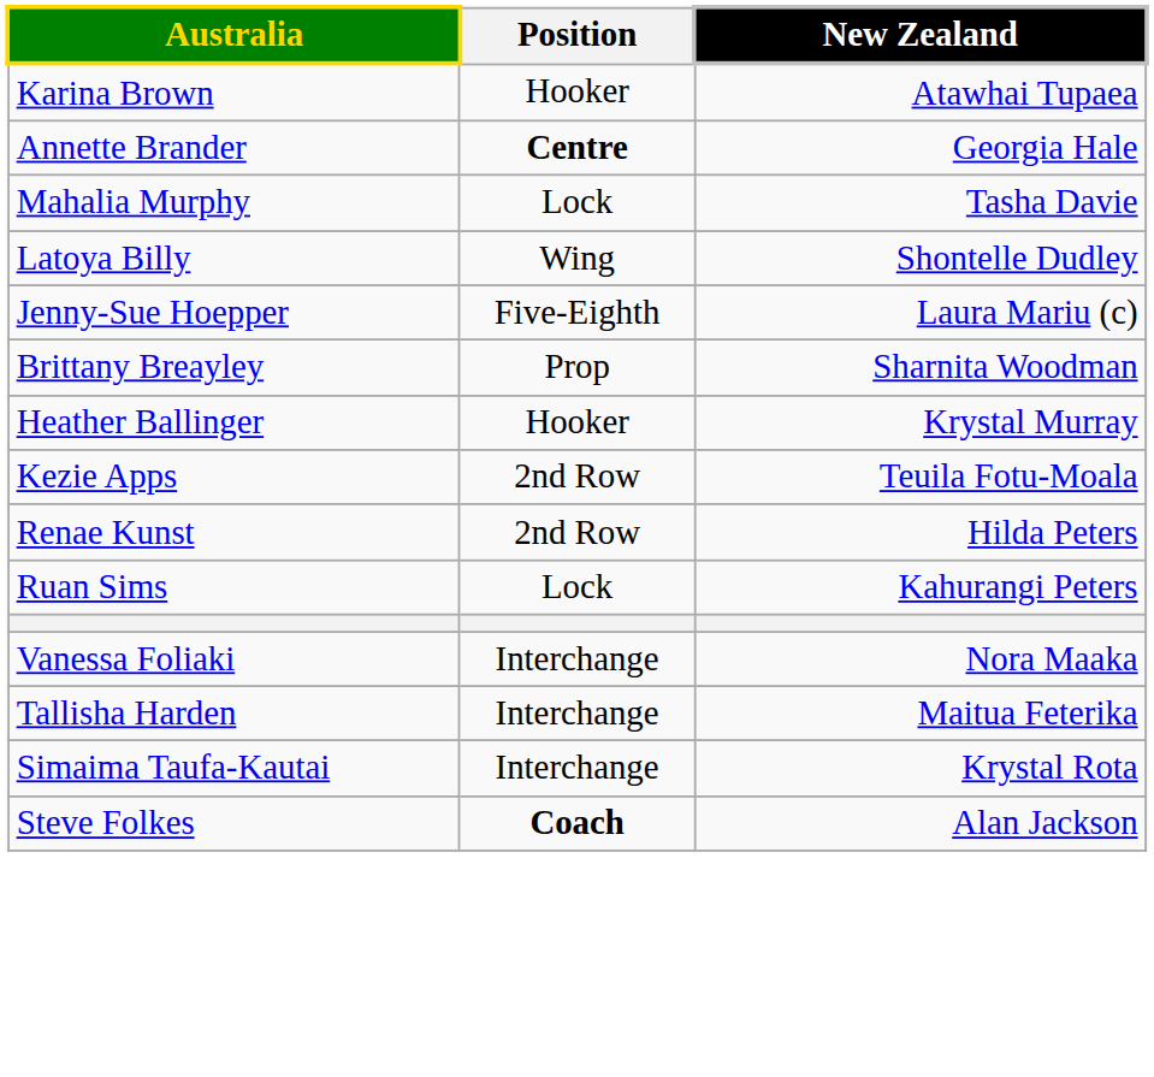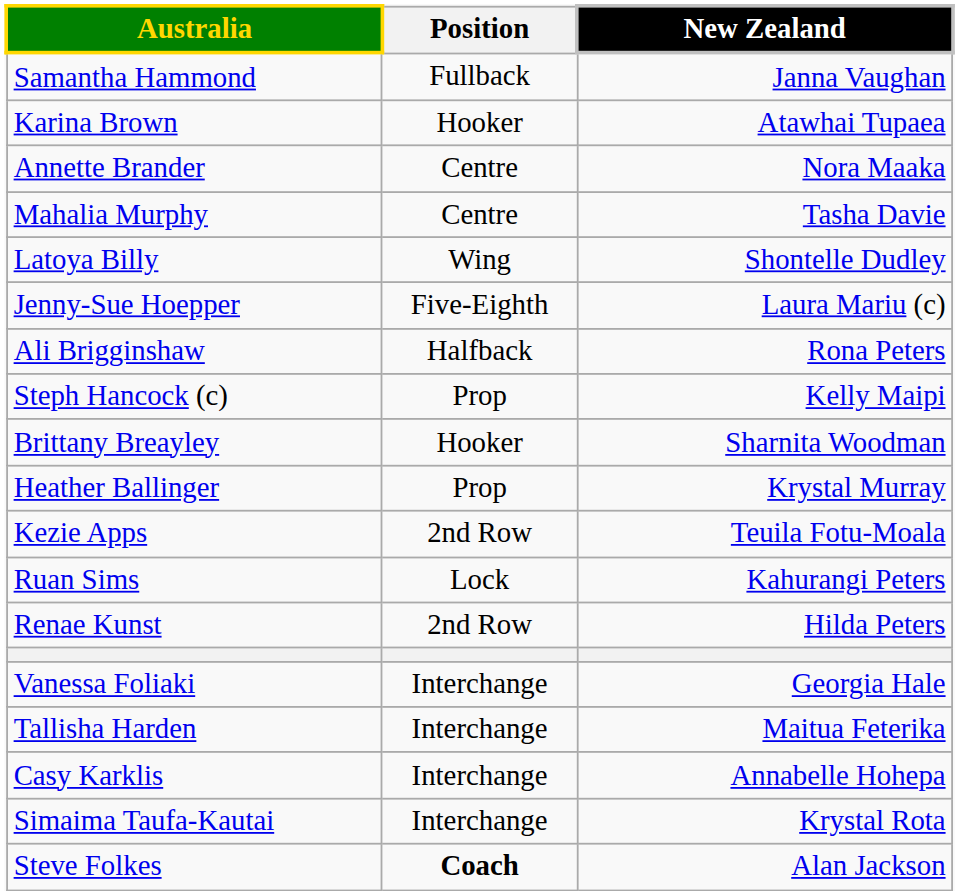+ row: Samantha Hammond | Fullback | Janna Vaughan
Annette Brander | Position: bold -> normal
Annette Brander | New Zealand: Georgia Hale -> Nora Maaka
Mahalia Murphy | Position: Lock -> Centre
+ row: Ali Brigginshaw | Halfback | Rona Peters
+ row: Steph Hancock (c) | Prop | Kelly Maipi
Brittany Breayley | Position: Prop -> Hooker
Heather Ballinger | Position: Hooker -> Prop
rows swapped: Renae Kunst <-> Ruan Sims
Vanessa Foliaki | New Zealand: Nora Maaka -> Georgia Hale
+ row: Casy Karklis | Interchange | Annabelle Hohepa
